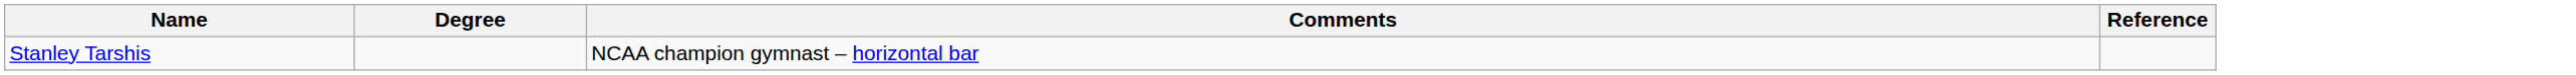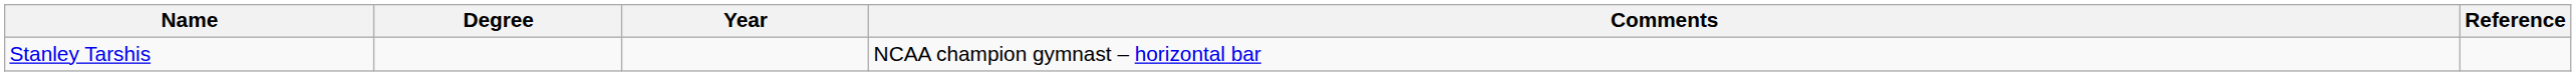+ column: Year
